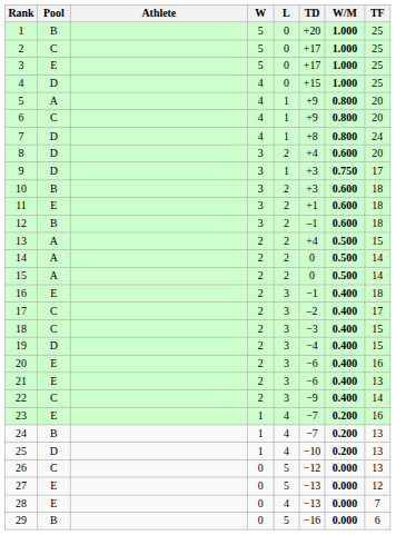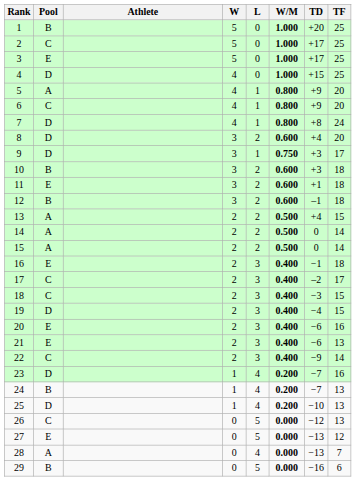columns swapped: W/M <-> TD
23 | Pool: E -> D
28 | Pool: E -> A
